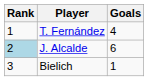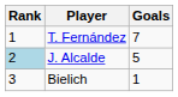T. Fernández | Goals: 4 -> 7
J. Alcalde | Goals: 6 -> 5
